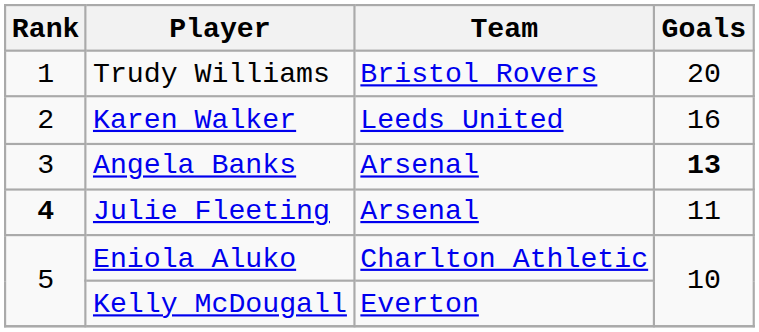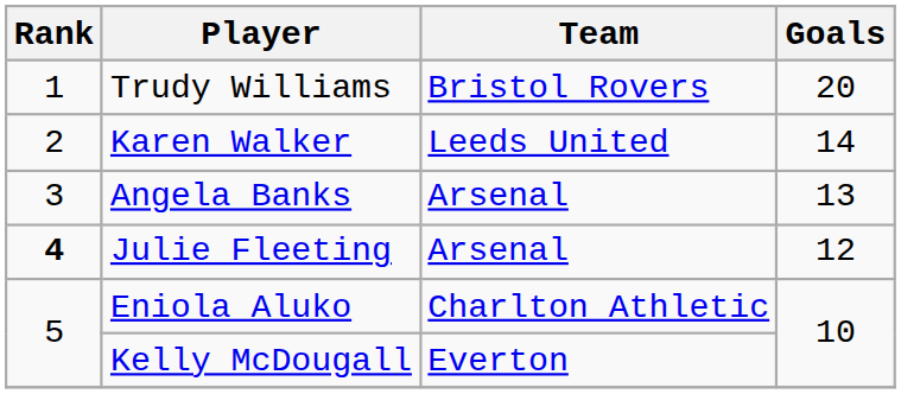Karen Walker | Goals: 16 -> 14
Angela Banks | Goals: bold -> normal
Julie Fleeting | Goals: 11 -> 12
